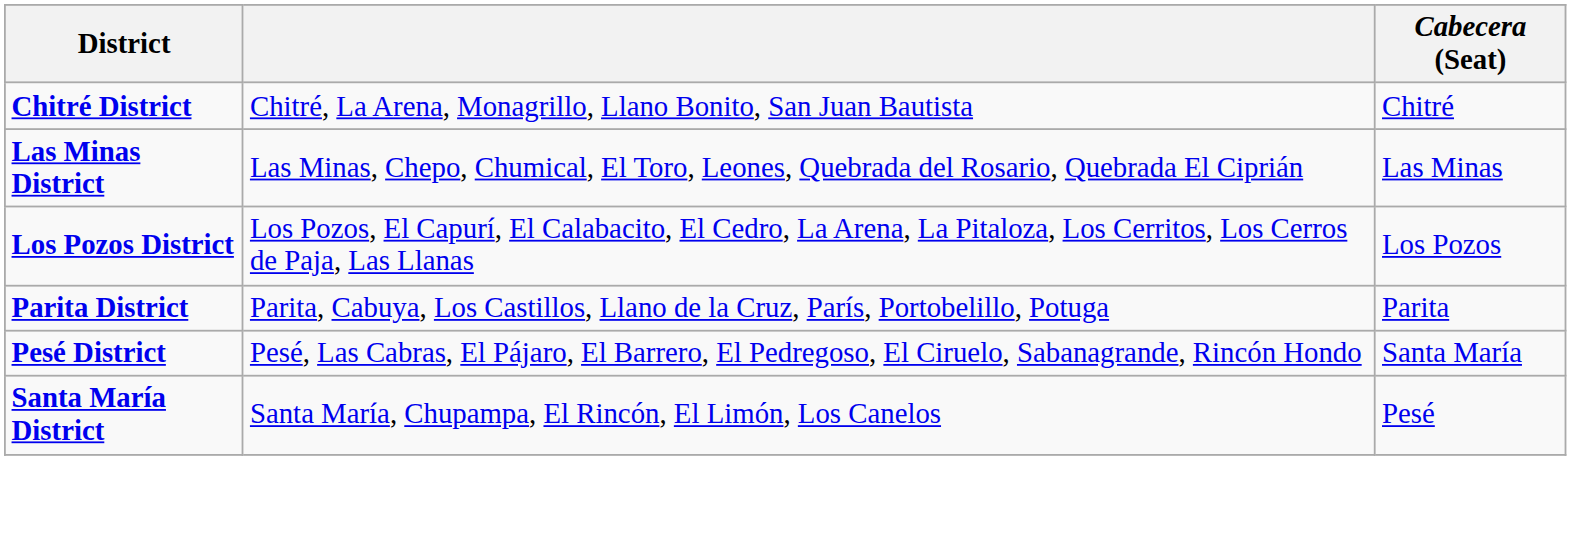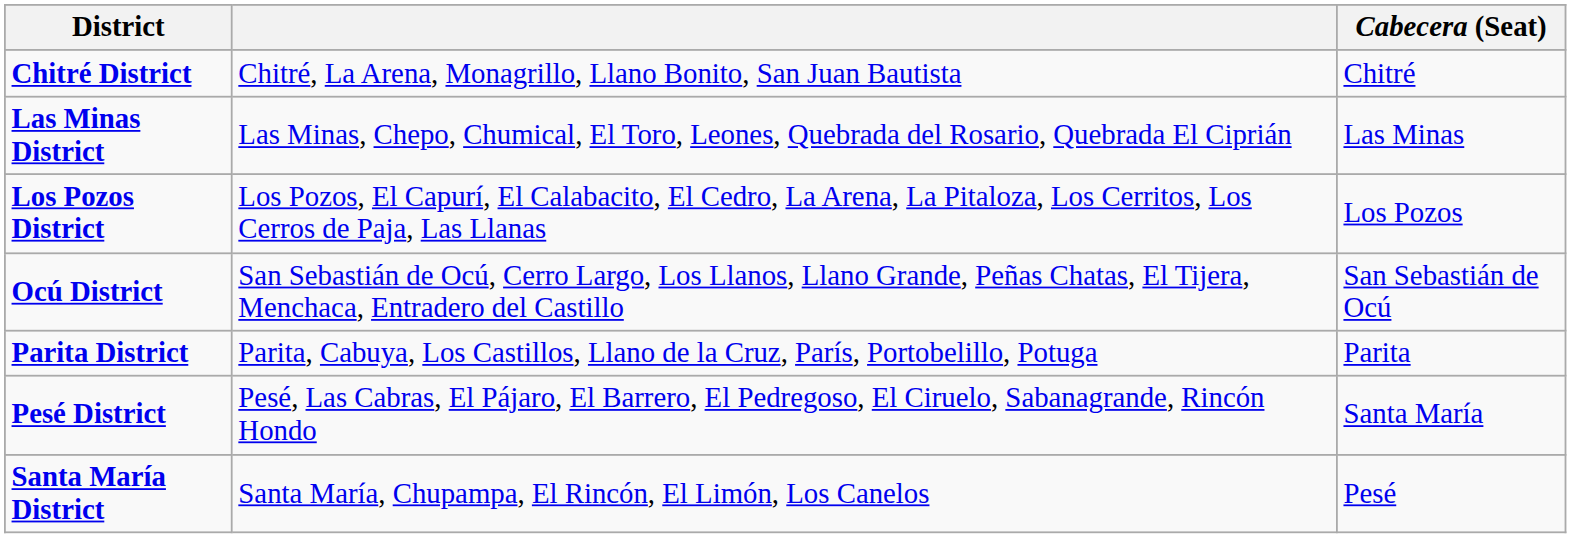+ row: Ocú District | San Sebastián de Ocú, Cerro Largo, Los Llanos, Llano Grande, Peñas Chatas, El Tijera, Menchaca, Entradero del Castillo | San Sebastián de Ocú
